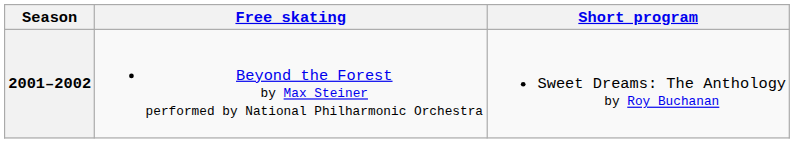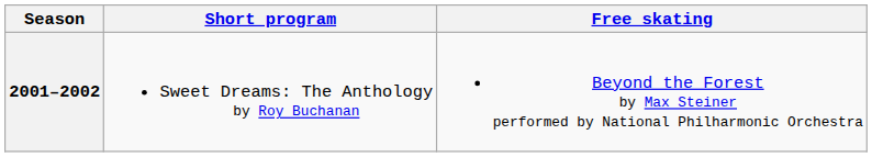columns swapped: Short program <-> Free skating
